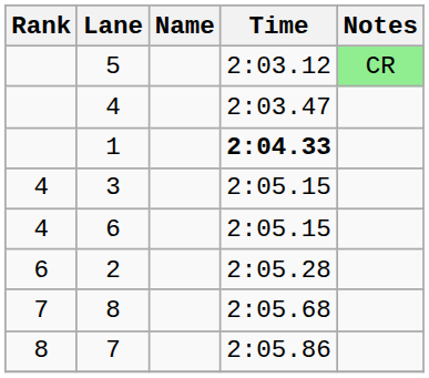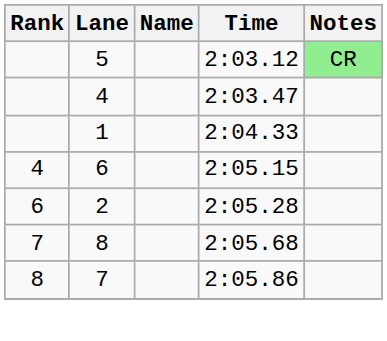1 | Time: bold -> normal
- row: 4 | 3 | 2:05.15
